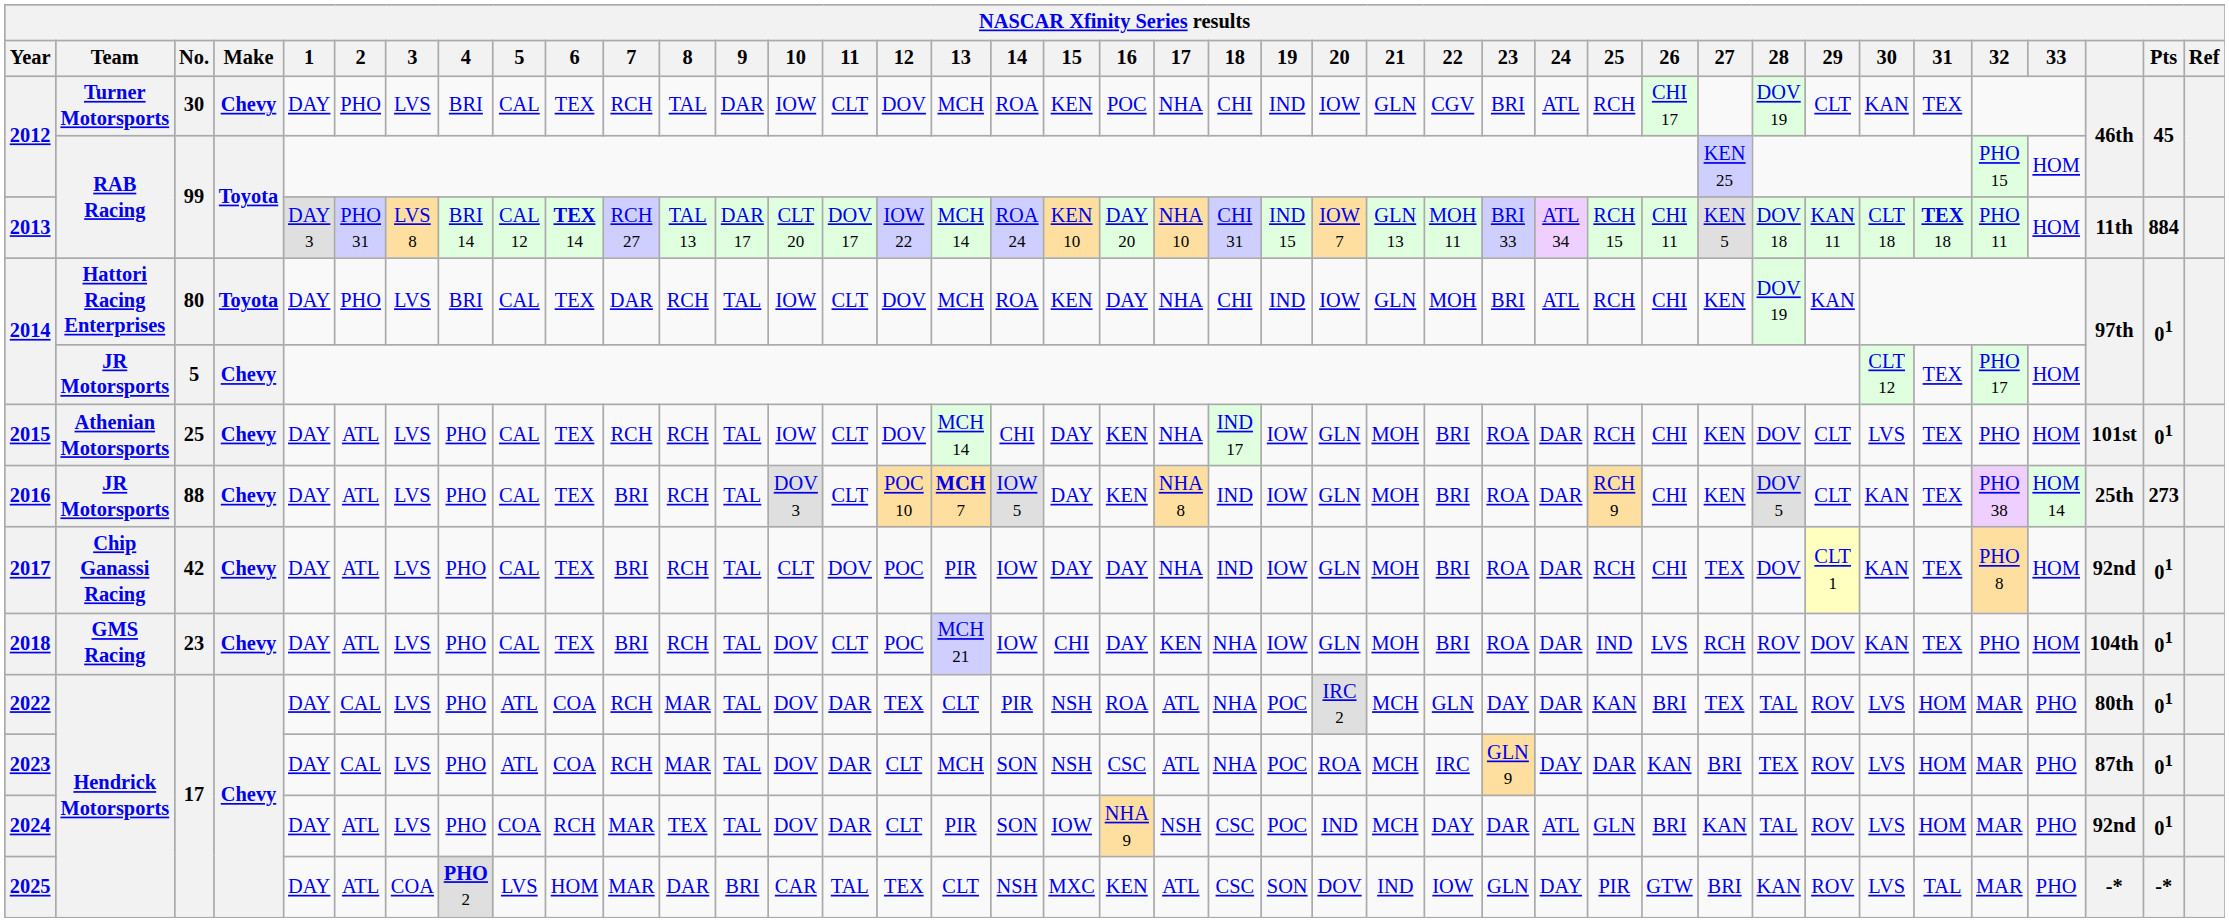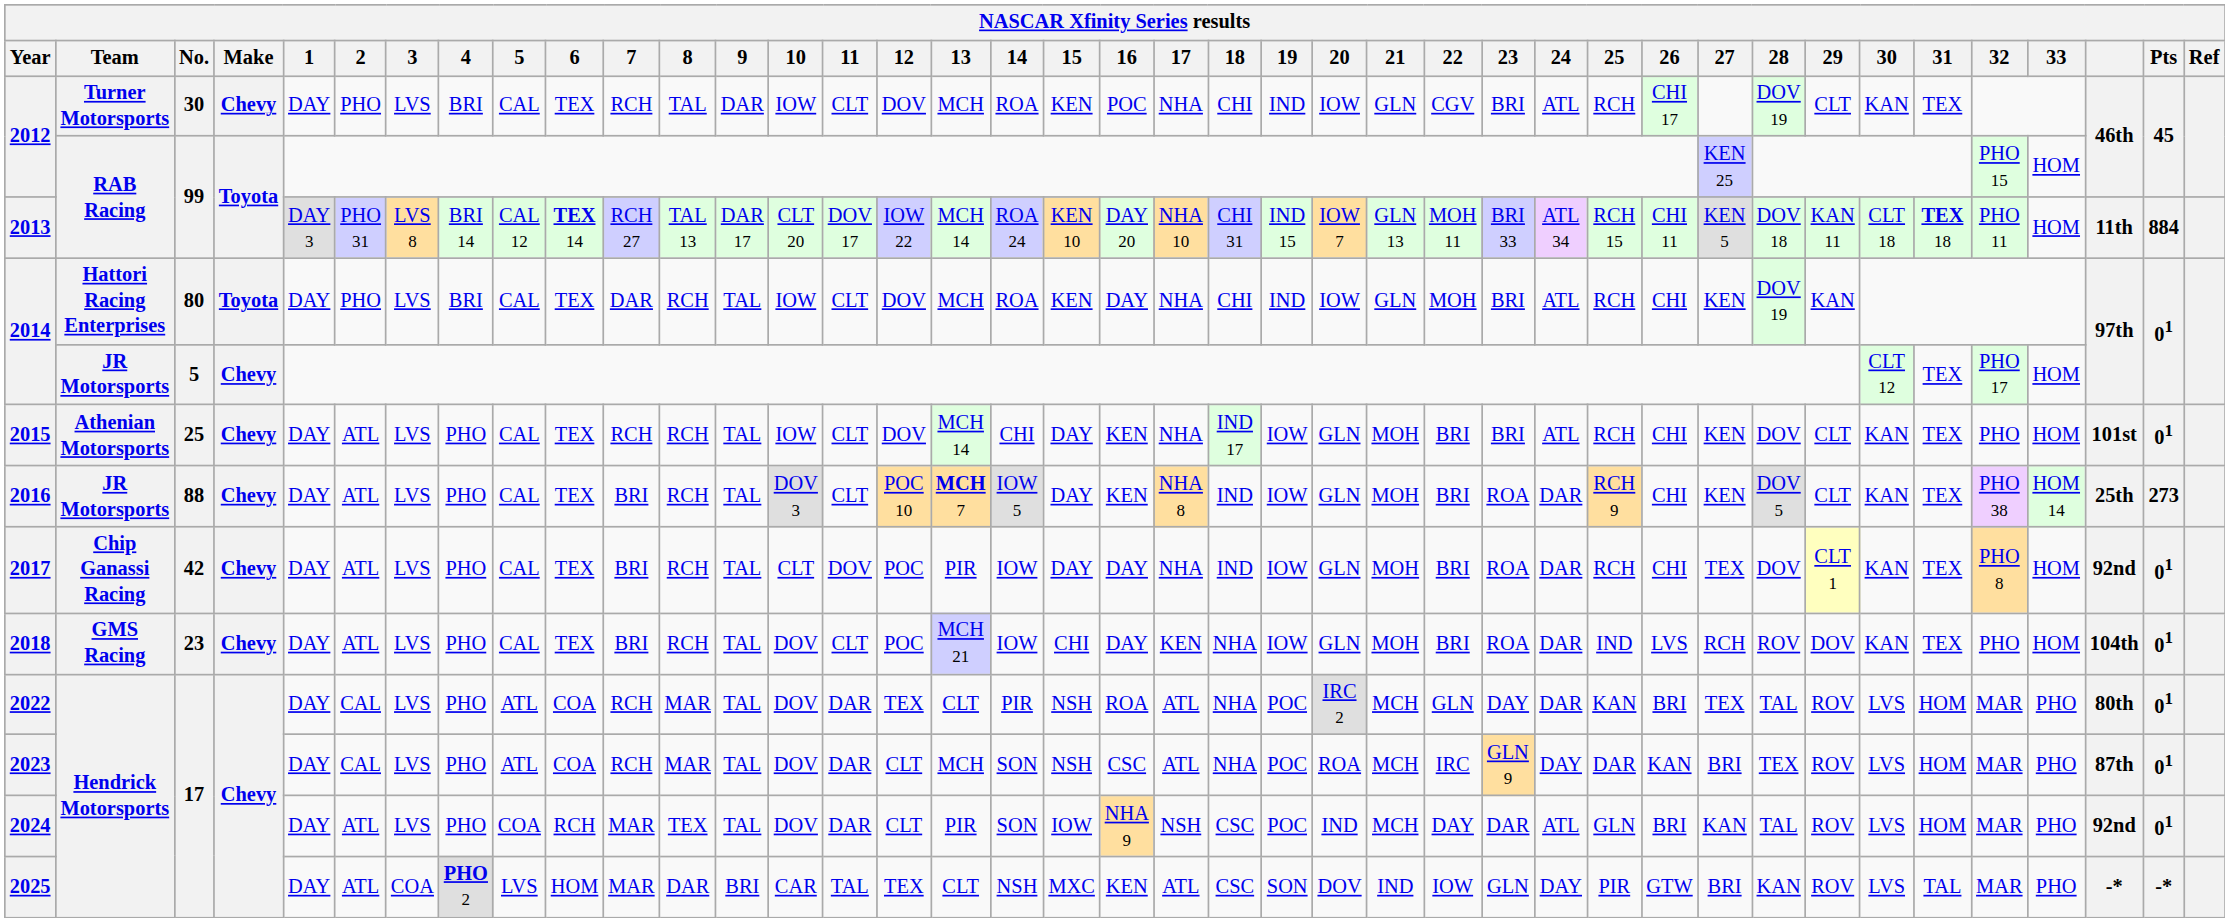2015 | 23: ROA -> BRI
2015 | 24: DAR -> ATL
2015 | 30: LVS -> KAN
